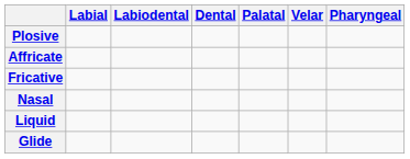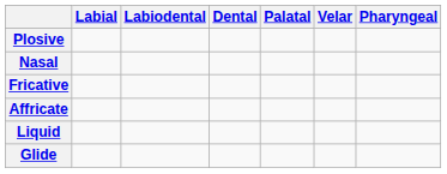rows swapped: Affricate <-> Nasal
